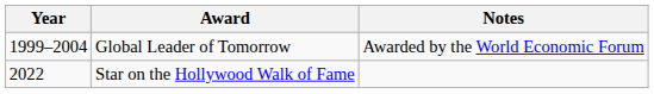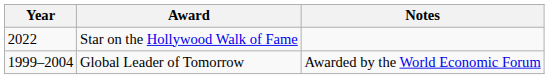rows swapped: Global Leader of Tomorrow <-> Star on the Hollywood Walk of Fame
